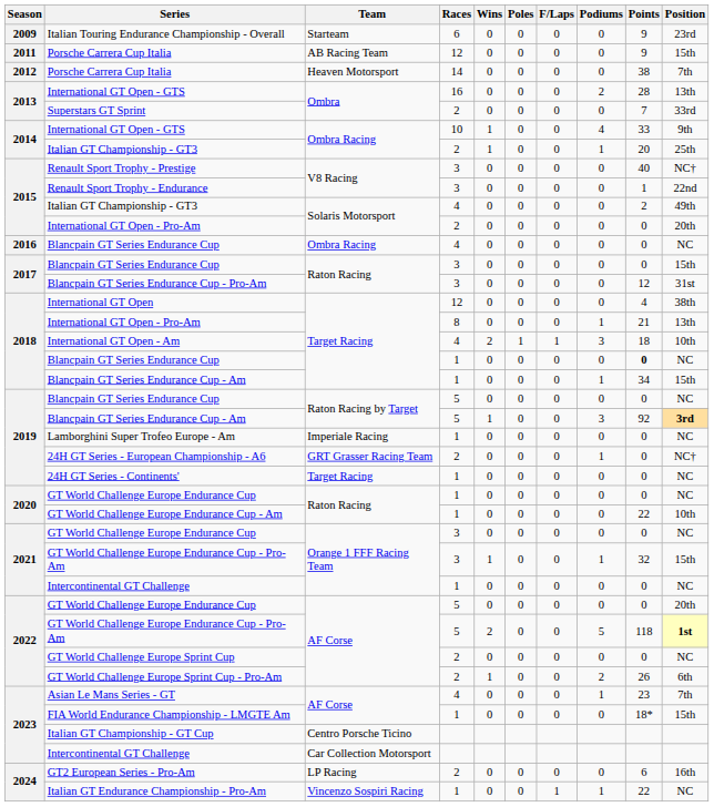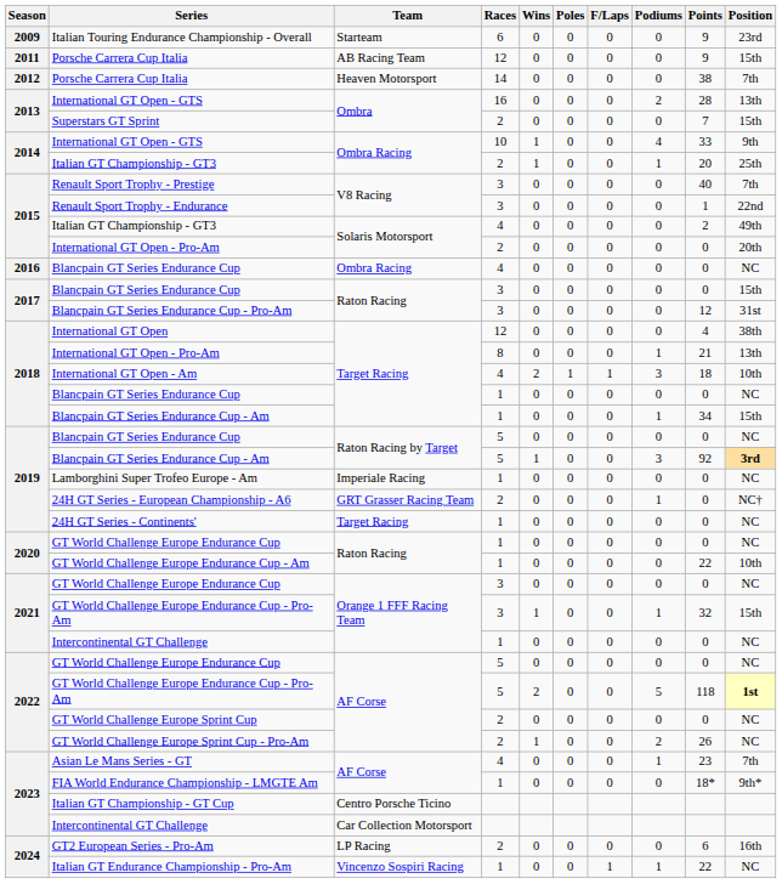Superstars GT Sprint | Position: 33rd -> 15th
Renault Sport Trophy - Prestige | Position: NC† -> 7th
Blancpain GT Series Endurance Cup / Target Racing | Points: bold -> normal
GT World Challenge Europe Endurance Cup / AF Corse | Position: 20th -> NC
GT World Challenge Europe Sprint Cup - Pro-Am | Position: 6th -> NC
FIA World Endurance Championship - LMGTE Am | Position: 15th -> 9th*
